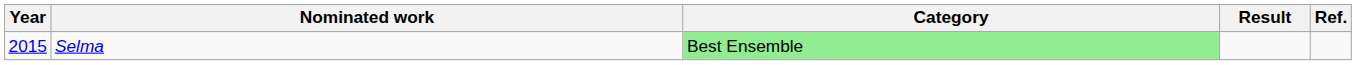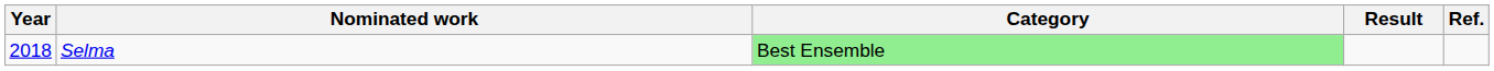Selma | Year: 2015 -> 2018
